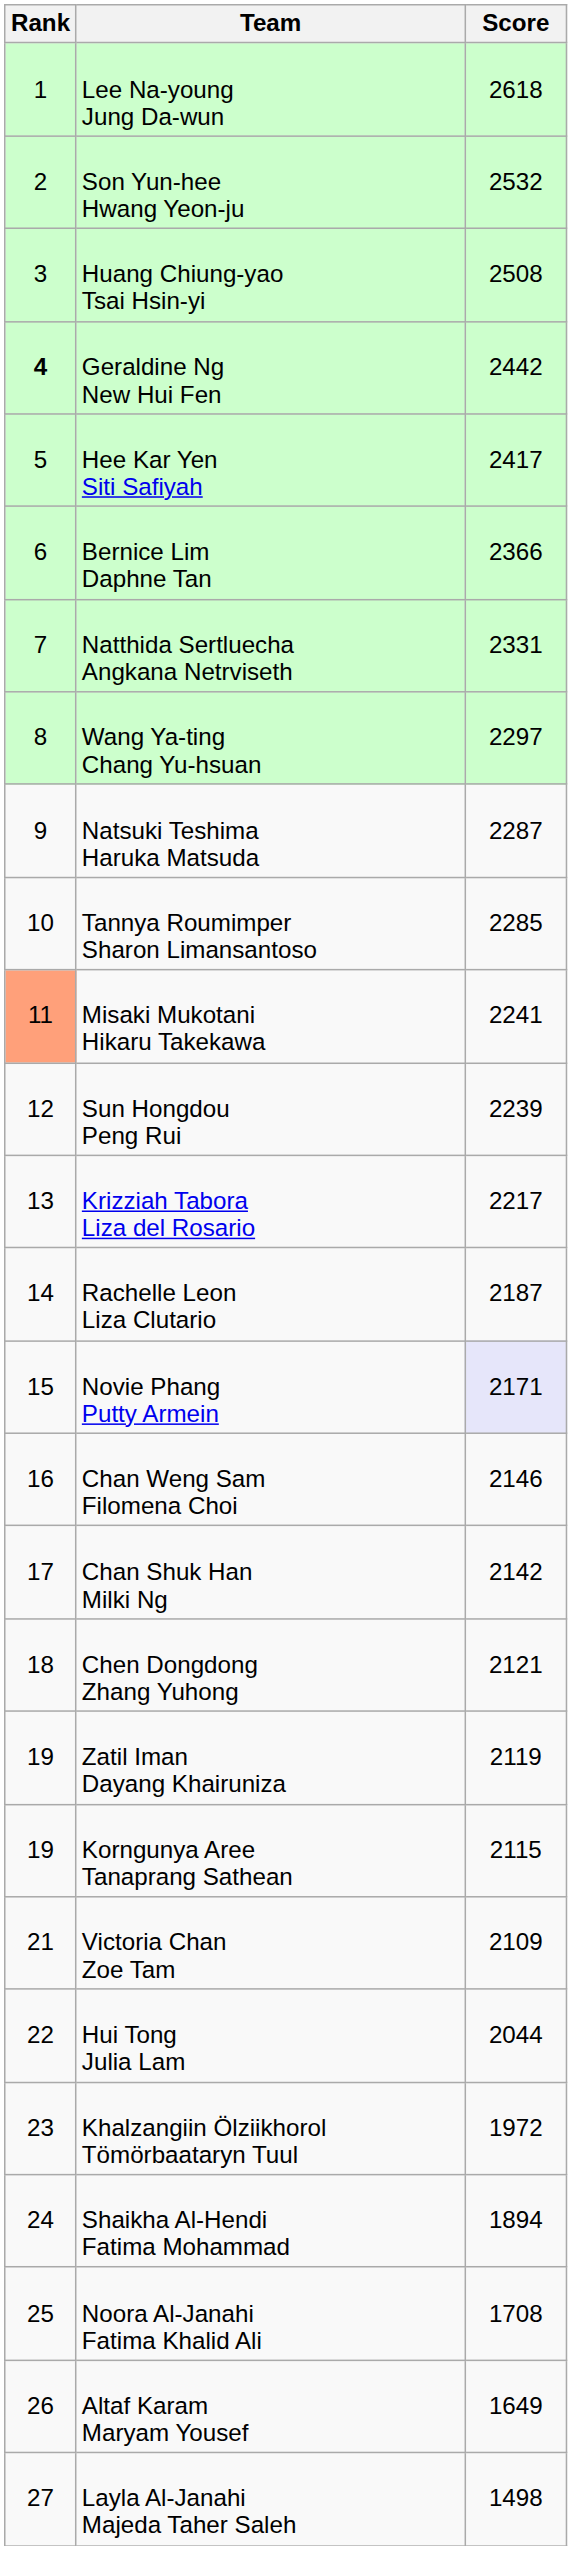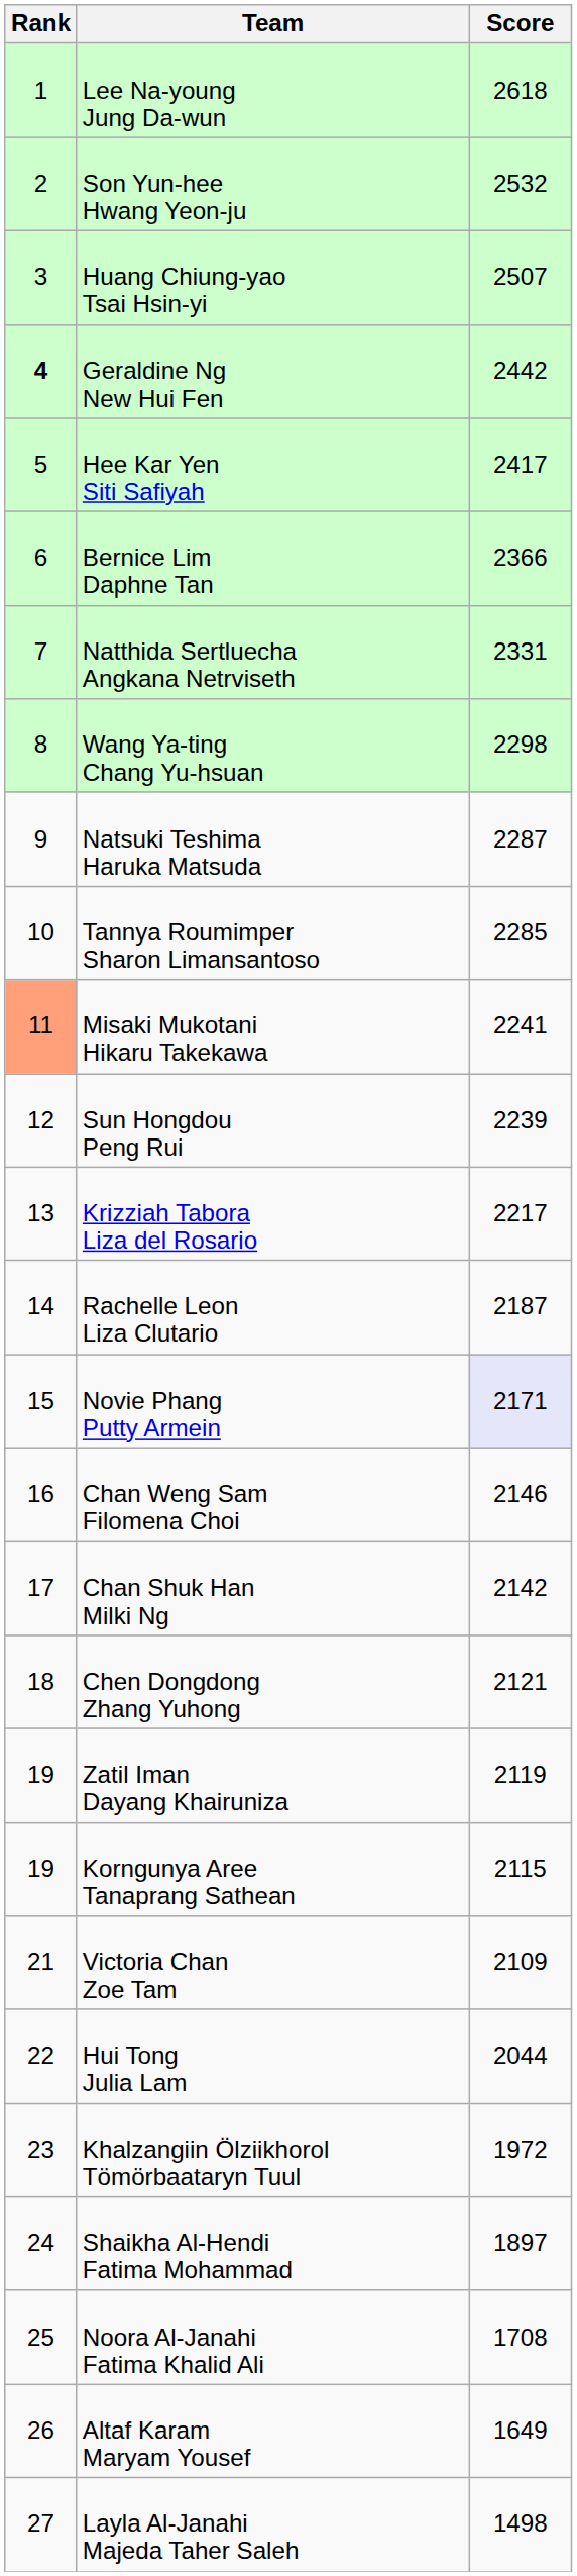Huang Chiung-yao Tsai Hsin-yi | Score: 2508 -> 2507
Wang Ya-ting Chang Yu-hsuan | Score: 2297 -> 2298
Shaikha Al-Hendi Fatima Mohammad | Score: 1894 -> 1897
